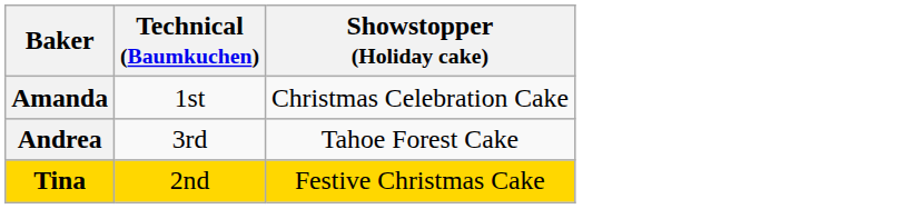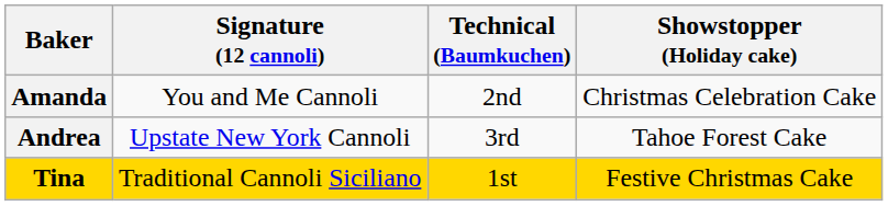+ column: Signature (12 cannoli) | You and Me Cannoli | Upstate New York Cannoli | Traditional Cannoli Siciliano
Amanda | Technical (Baumkuchen): 1st -> 2nd
Tina | Technical (Baumkuchen): 2nd -> 1st
